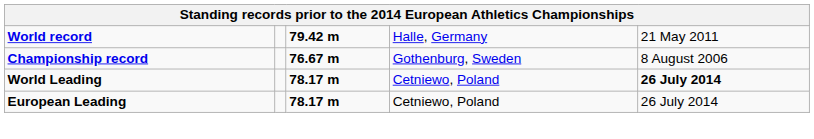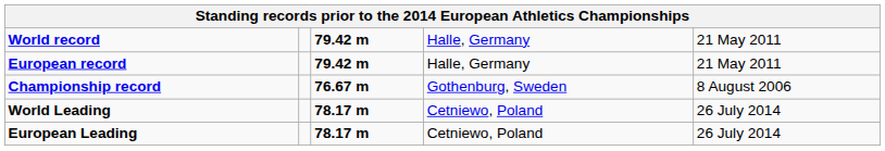+ row: European record | 79.42 m | Halle, Germany | 21 May 2011
World Leading | column 5: bold -> normal
